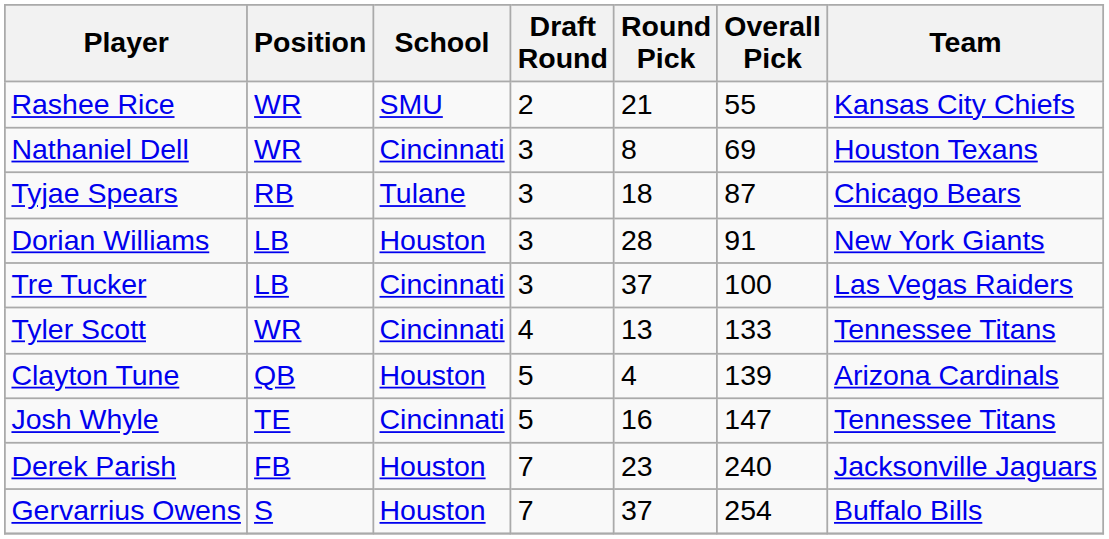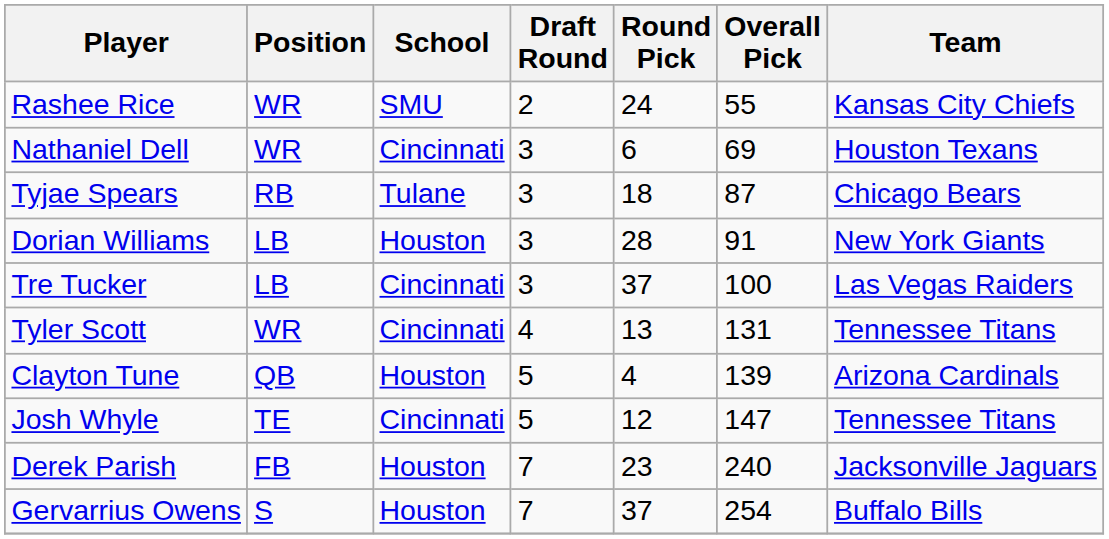Rashee Rice | Round Pick: 21 -> 24
Nathaniel Dell | Round Pick: 8 -> 6
Tyler Scott | Overall Pick: 133 -> 131
Josh Whyle | Round Pick: 16 -> 12
